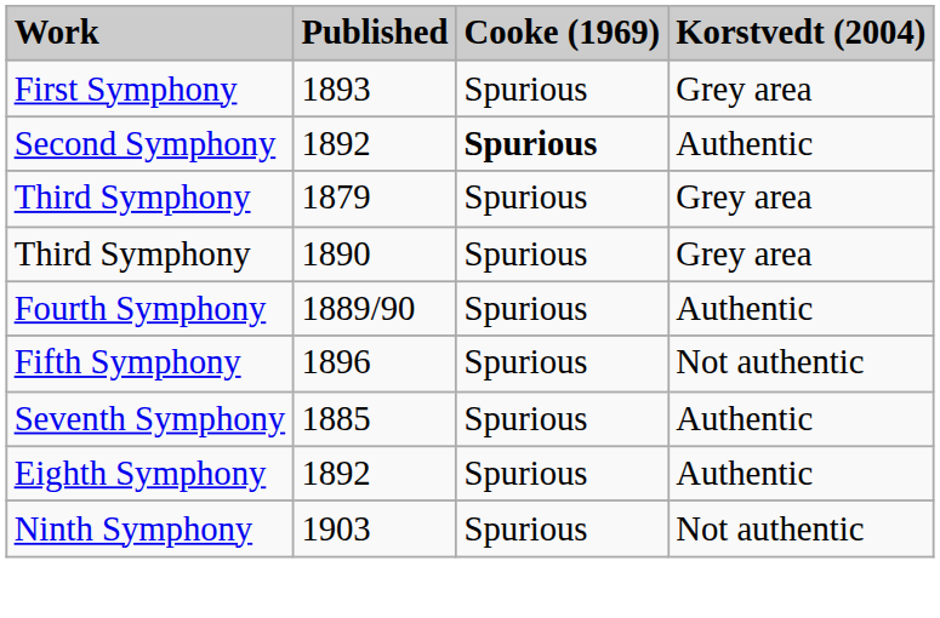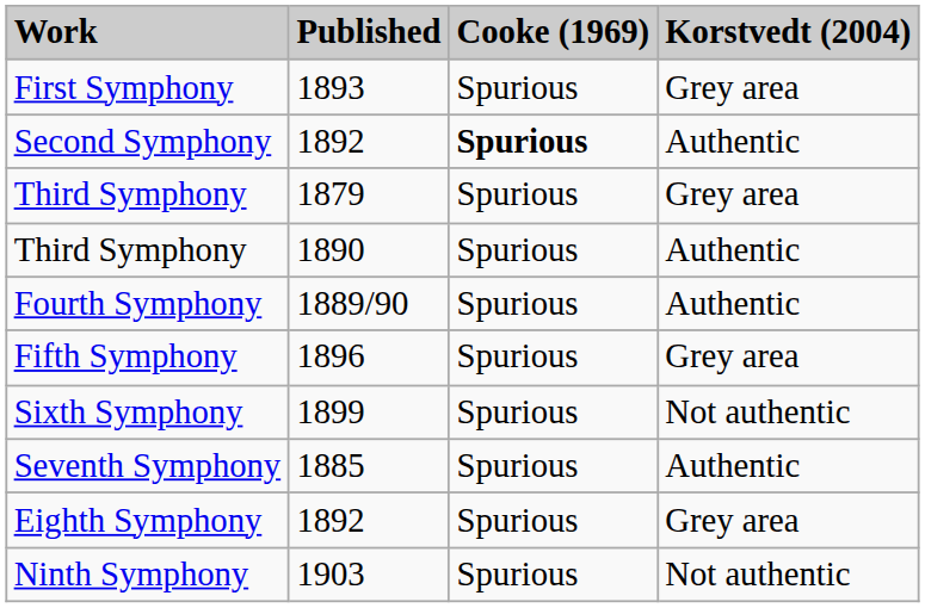Third Symphony / 1890 | Korstvedt (2004): Grey area -> Authentic
Fifth Symphony | Korstvedt (2004): Not authentic -> Grey area
+ row: Sixth Symphony | 1899 | Spurious | Not authentic
Eighth Symphony | Korstvedt (2004): Authentic -> Grey area
